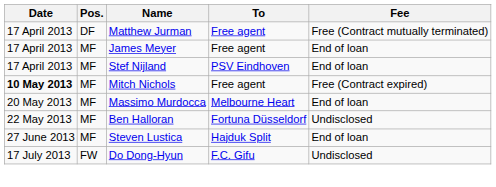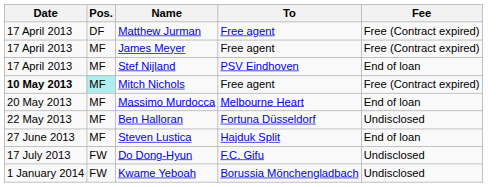Matthew Jurman | Fee: Free (Contract mutually terminated) -> Free (Contract expired)
James Meyer | Fee: End of loan -> Free (Contract expired)
Mitch Nichols | Pos.: no background -> paleturquoise background
+ row: 1 January 2014 | FW | Kwame Yeboah | Borussia Mönchengladbach | Undisclosed
